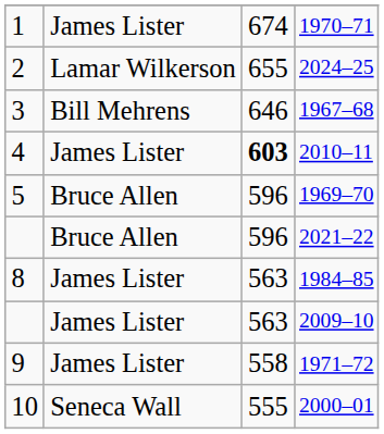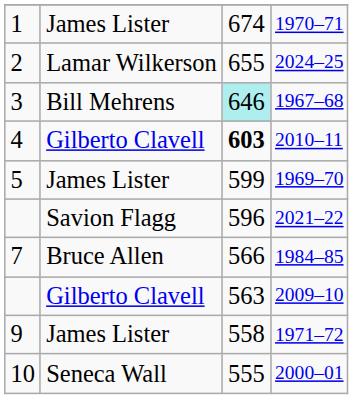1967–68 | column 3: no background -> paleturquoise background
2010–11 | column 2: James Lister -> Gilberto Clavell
1969–70 | column 2: Bruce Allen -> James Lister
1969–70 | column 3: 596 -> 599
2021–22 | column 2: Bruce Allen -> Savion Flagg
1984–85 | column 1: 8 -> 7
1984–85 | column 2: James Lister -> Bruce Allen
1984–85 | column 3: 563 -> 566
2009–10 | column 2: James Lister -> Gilberto Clavell
